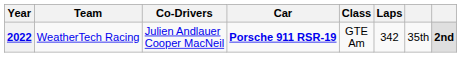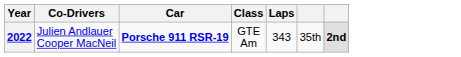- column: Team | WeatherTech Racing
2022 | Laps: 342 -> 343
